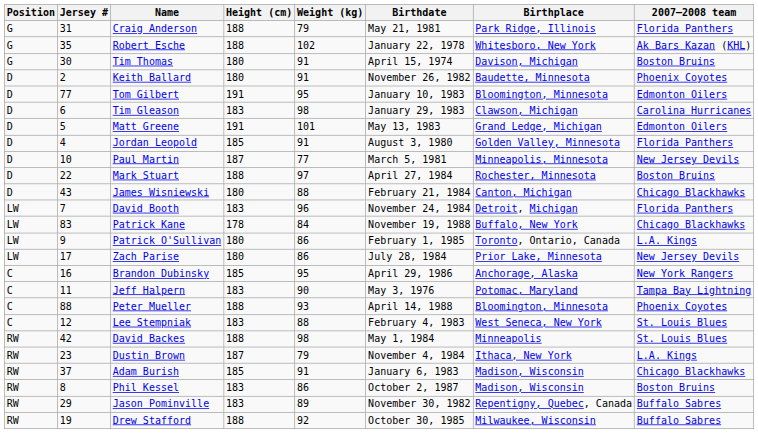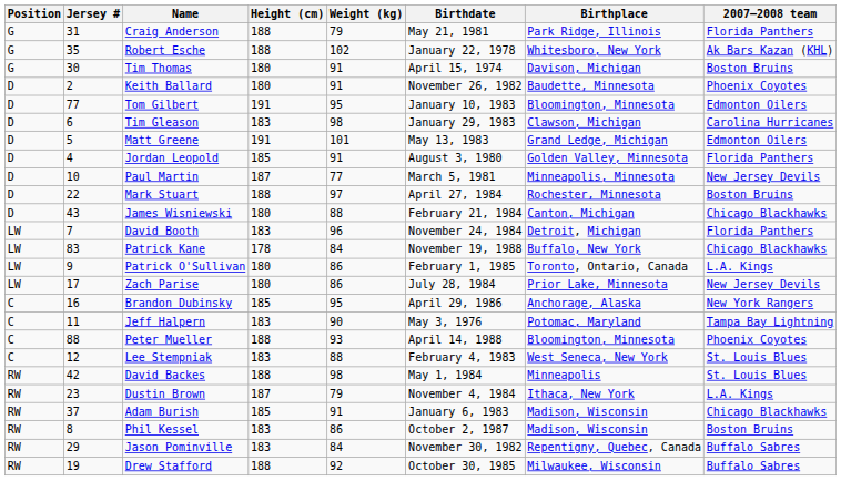Jason Pominville | Weight (kg): 89 -> 84
